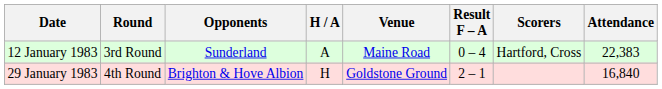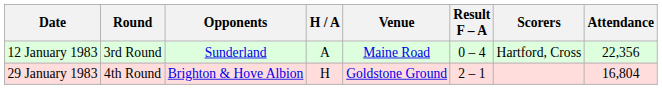12 January 1983 | Attendance: 22,383 -> 22,356
29 January 1983 | Attendance: 16,840 -> 16,804
